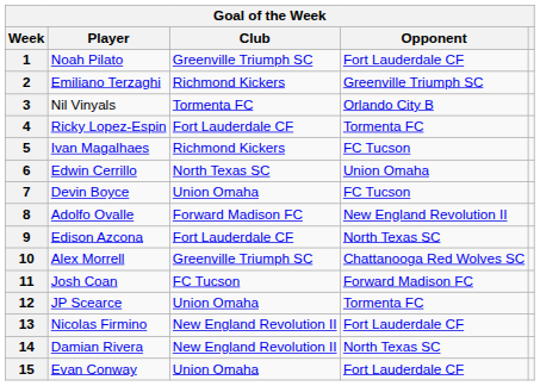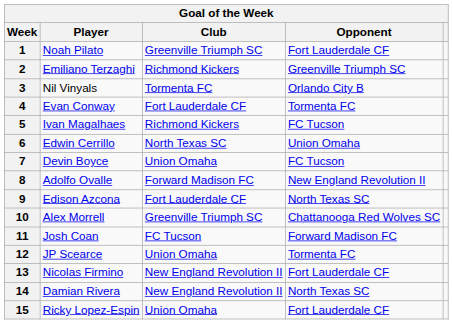4 | Player: Ricky Lopez-Espin -> Evan Conway
15 | Player: Evan Conway -> Ricky Lopez-Espin
